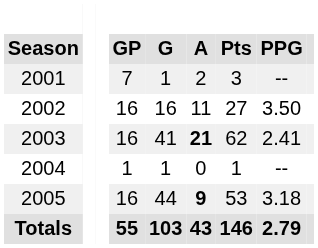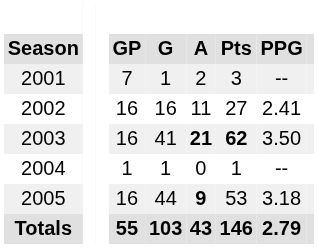2002 | PPG: 3.50 -> 2.41
2003 | Pts: normal -> bold
2003 | PPG: 2.41 -> 3.50
